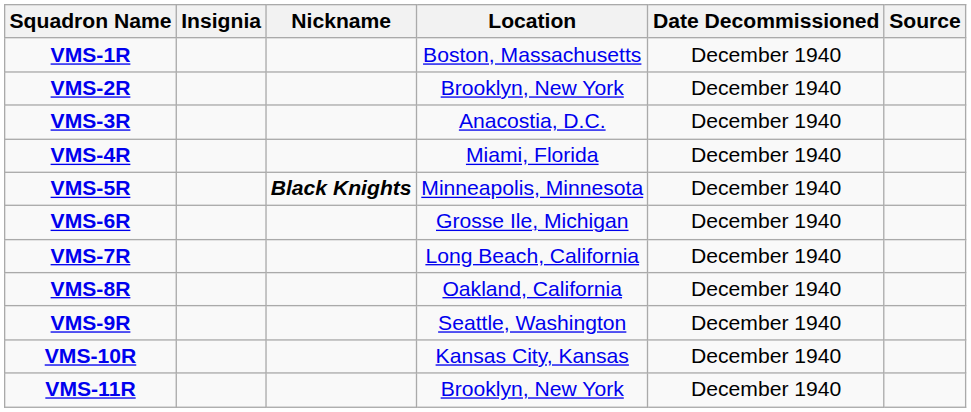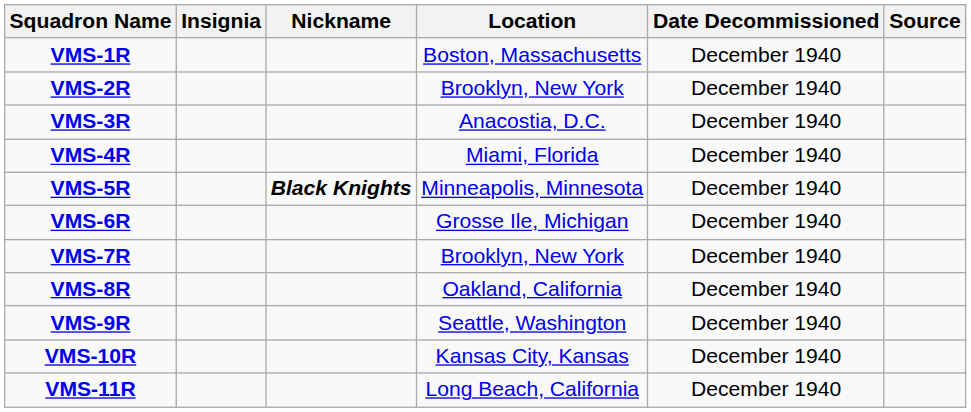VMS-7R | Location: Long Beach, California -> Brooklyn, New York
VMS-11R | Location: Brooklyn, New York -> Long Beach, California
